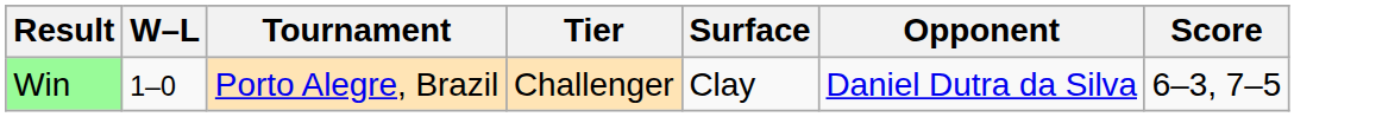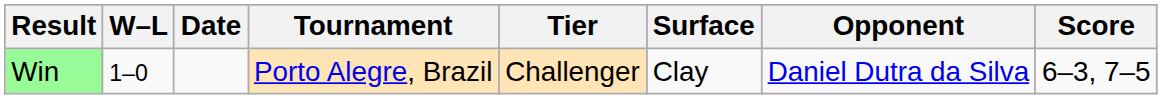+ column: Date
